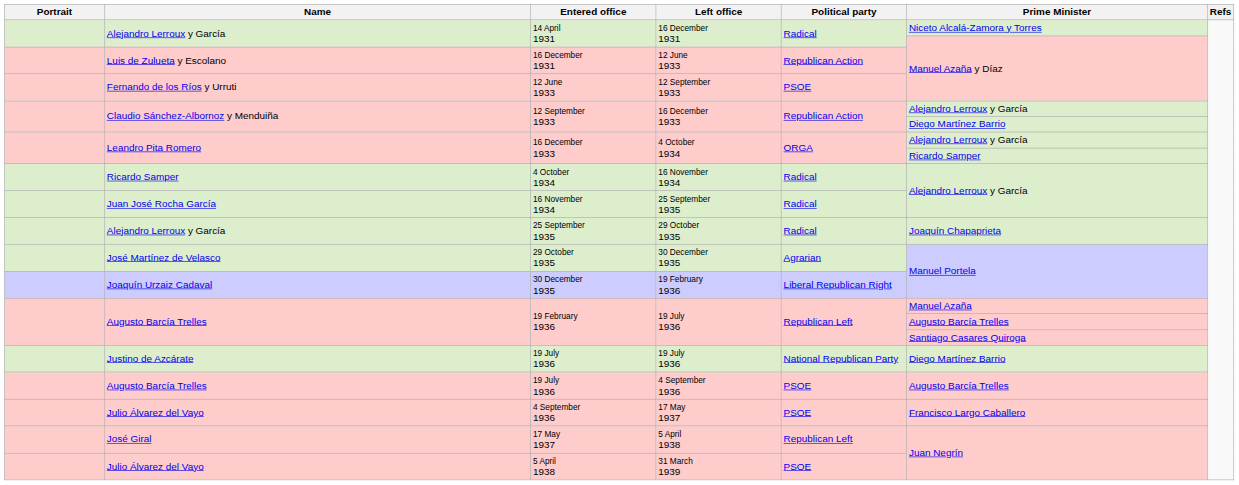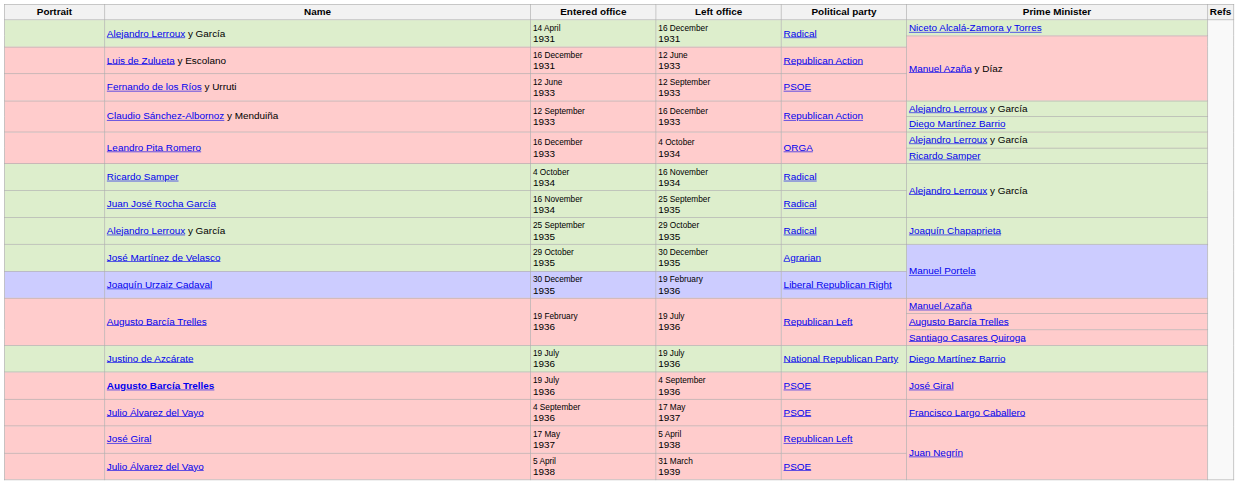19 July 1936 / 4 September 1936 | Name: normal -> bold
19 July 1936 / 4 September 1936 | Prime Minister: Augusto Barcía Trelles -> José Giral
